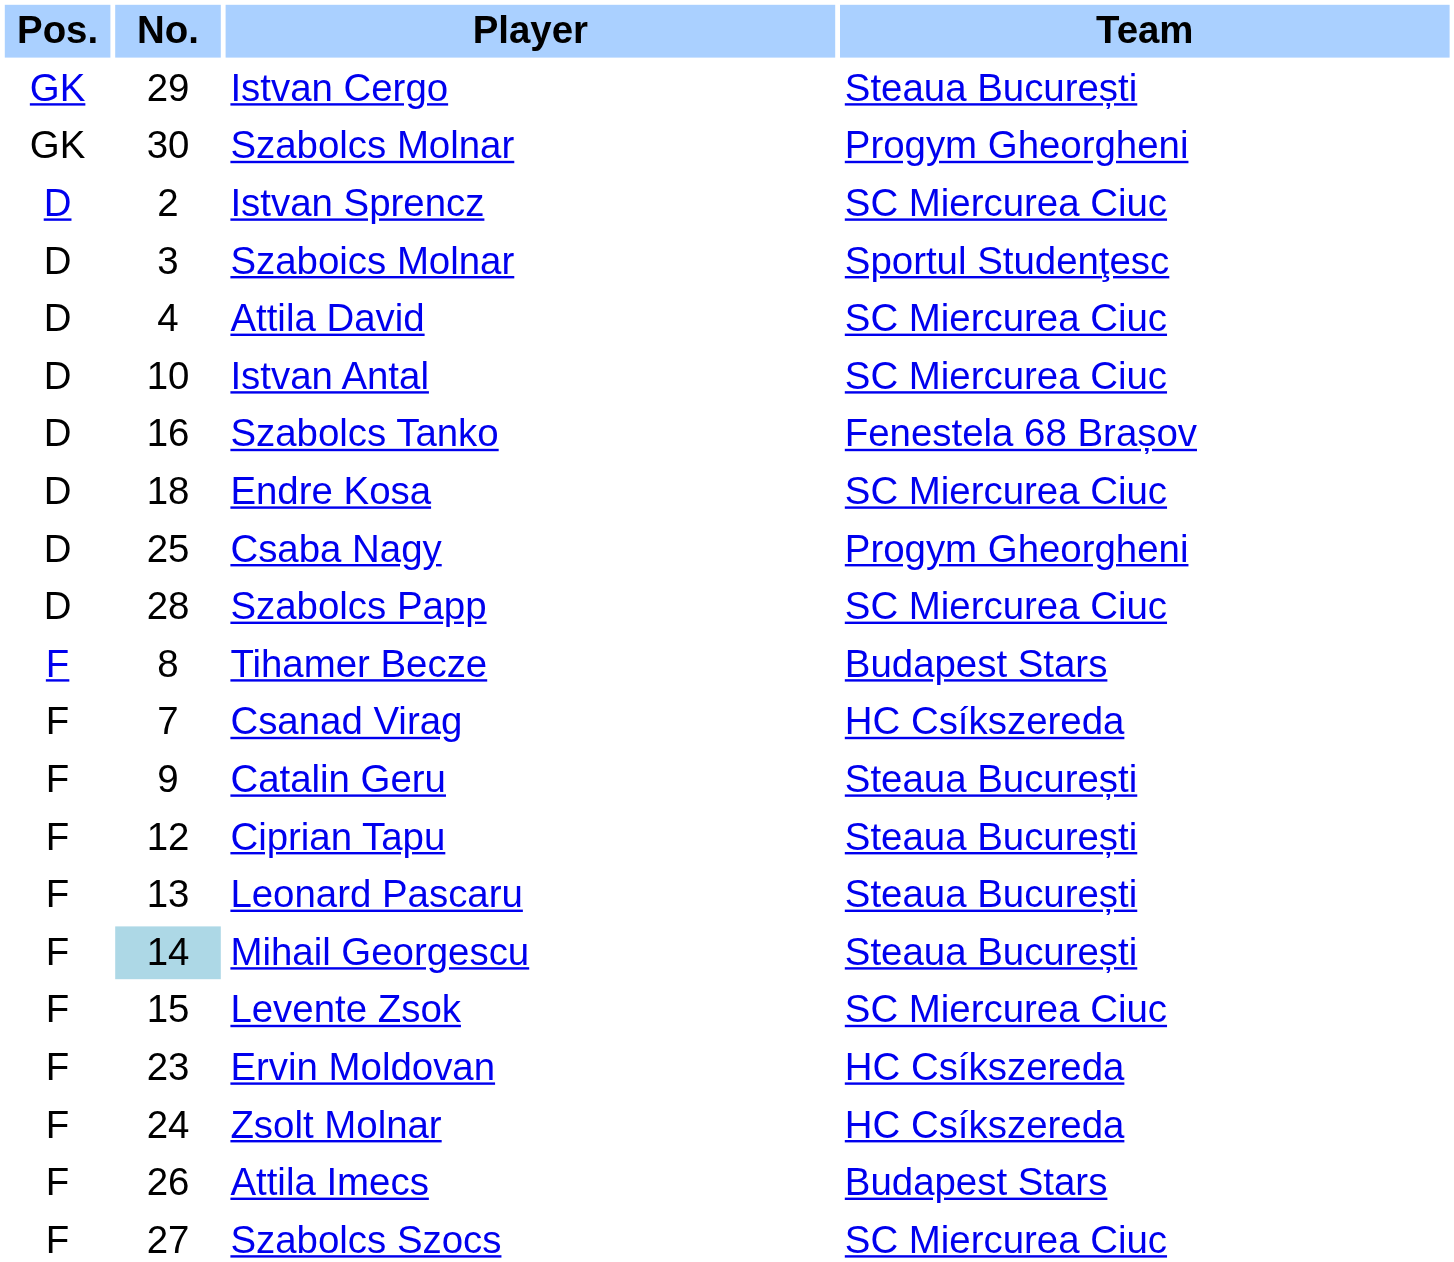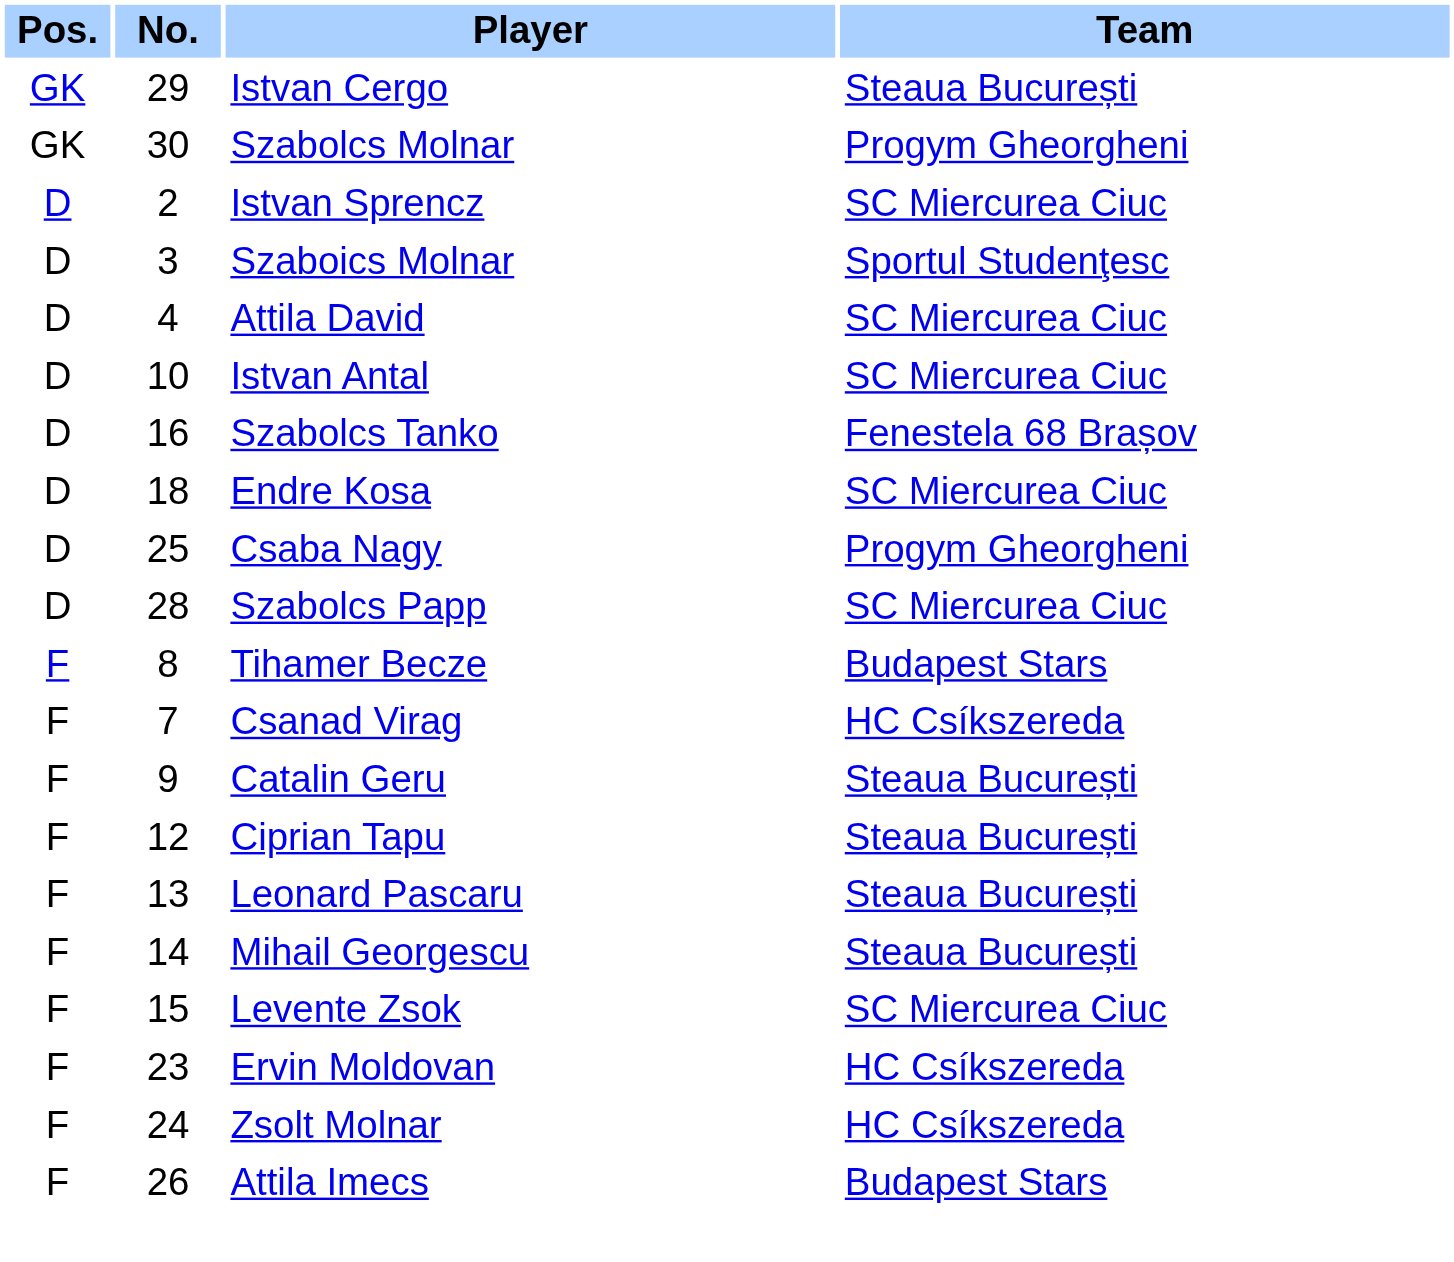Mihail Georgescu | No.: lightblue background -> no background
- row: F | 27 | Szabolcs Szocs | SC Miercurea Ciuc
